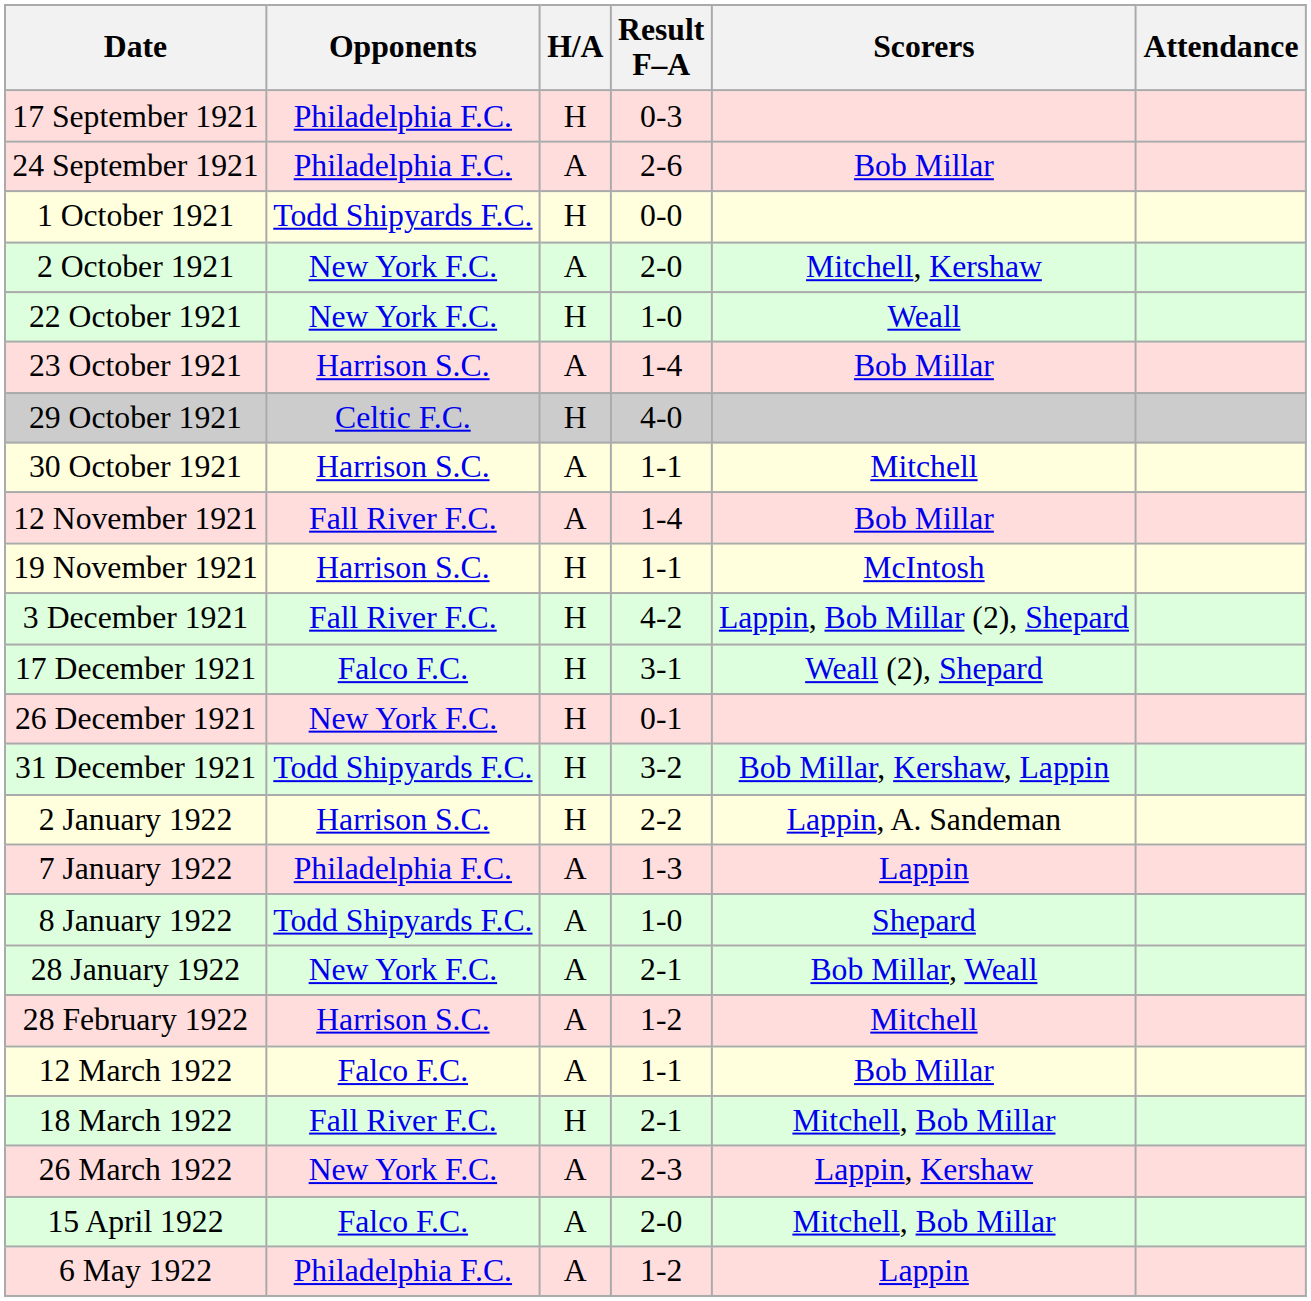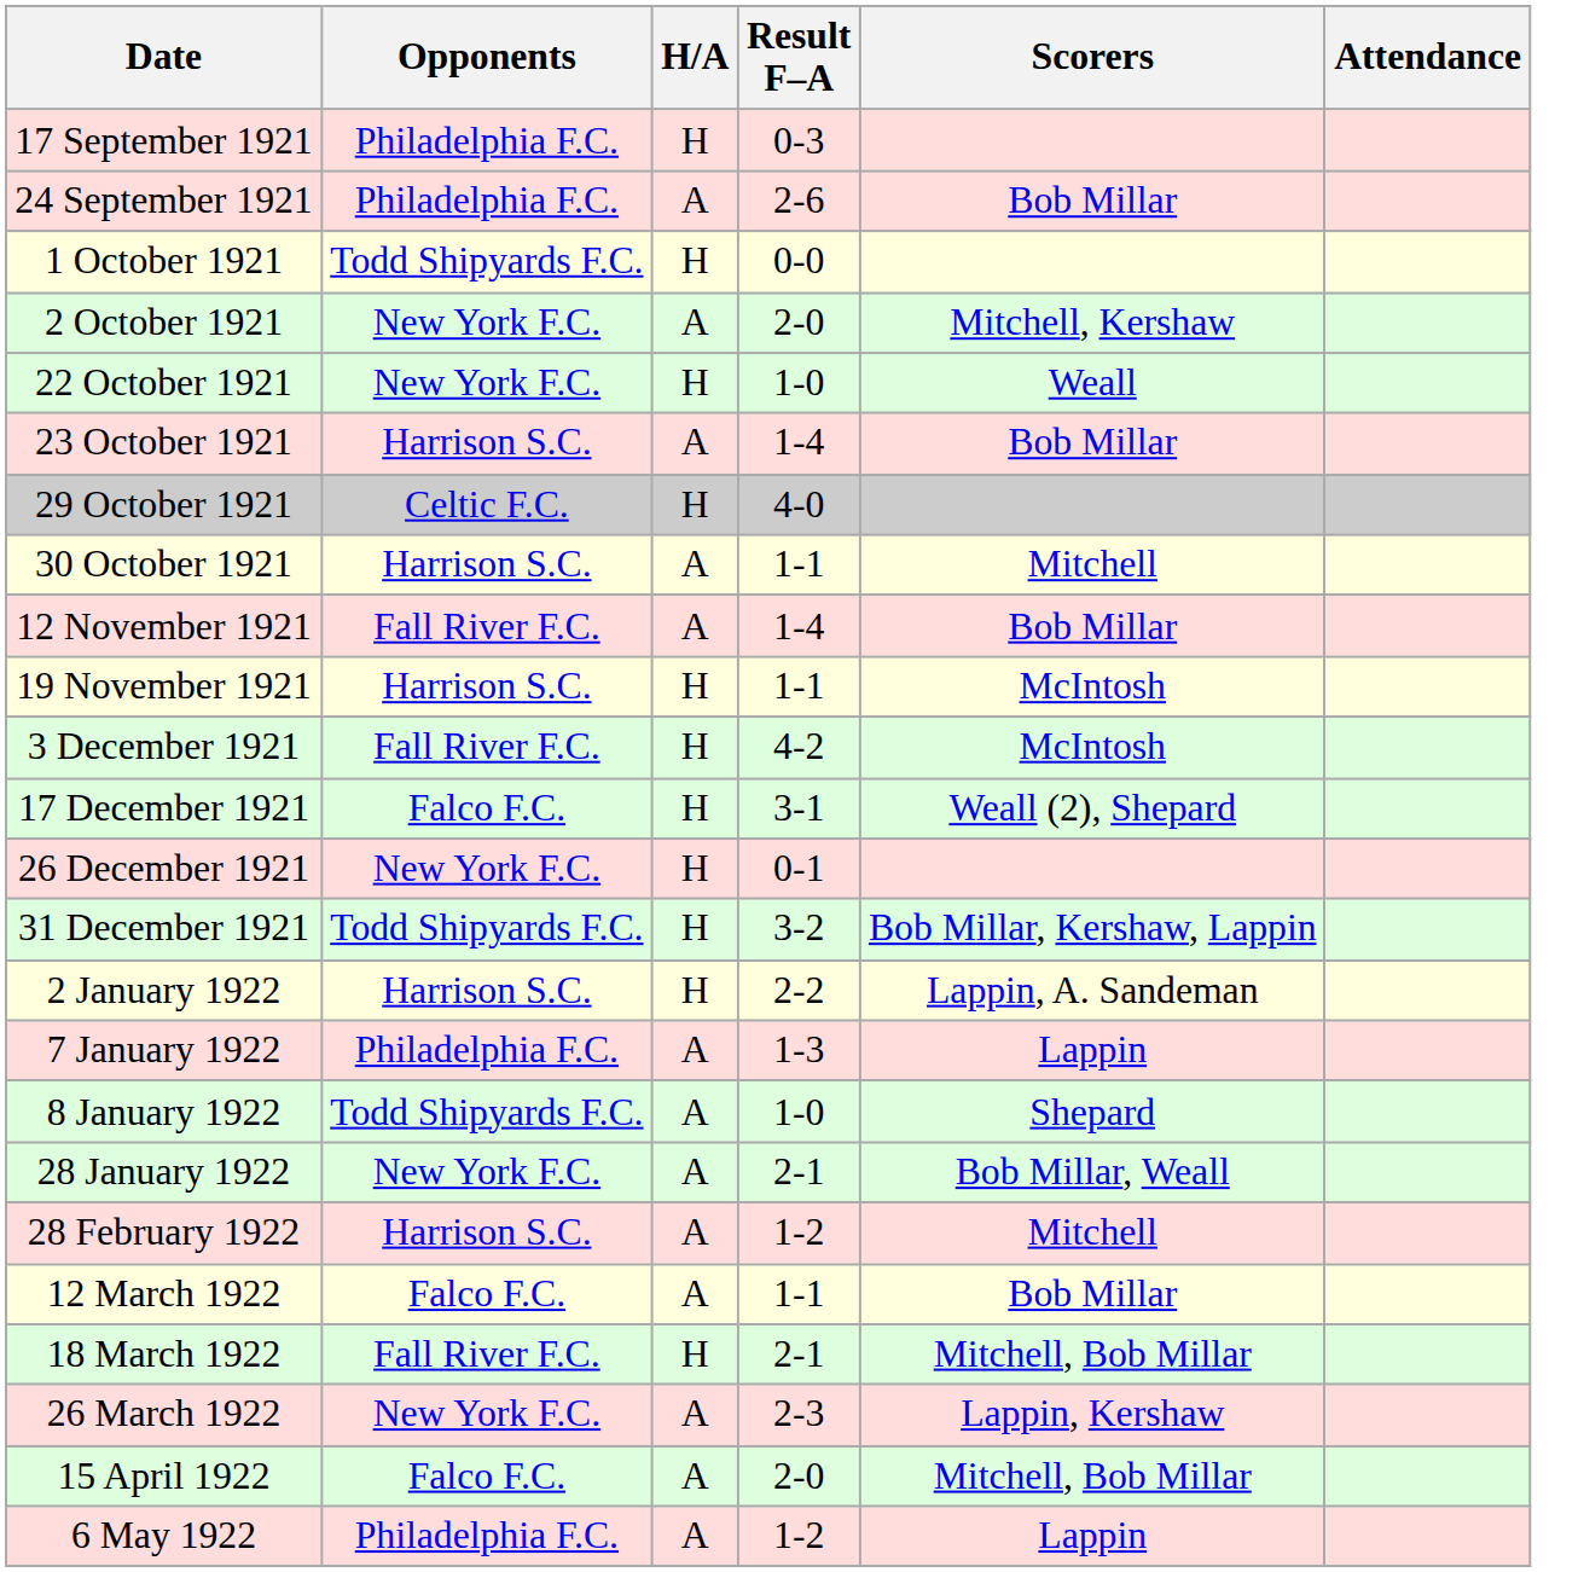3 December 1921 | Scorers: Lappin, Bob Millar (2), Shepard -> McIntosh
